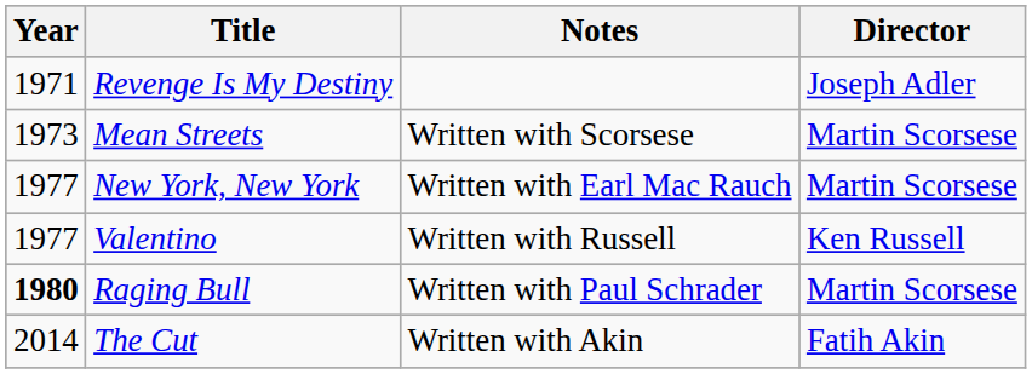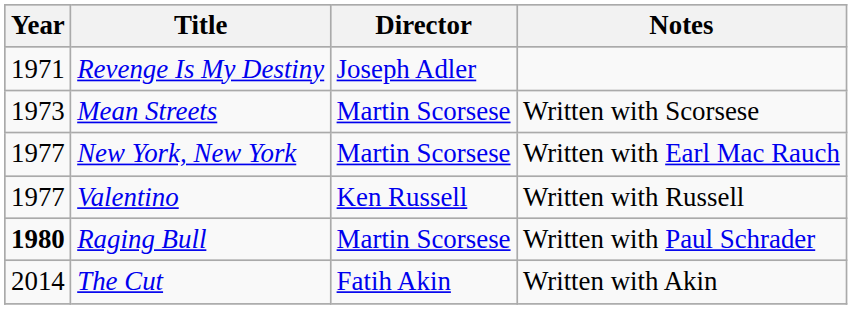columns swapped: Director <-> Notes
